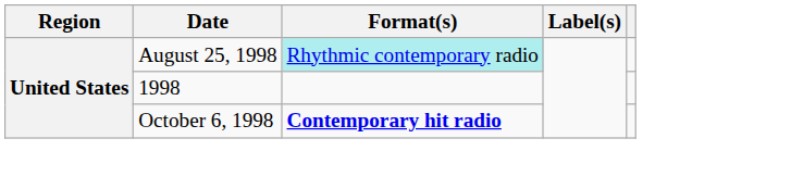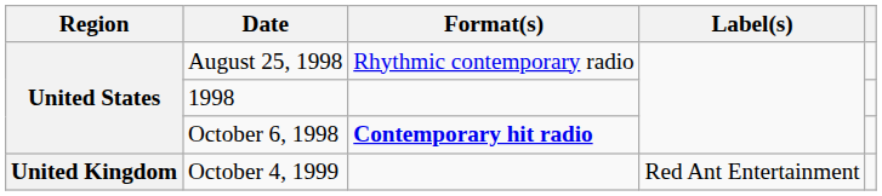August 25, 1998 | Format(s): paleturquoise background -> no background
+ row: United Kingdom | October 4, 1999 | Red Ant Entertainment
